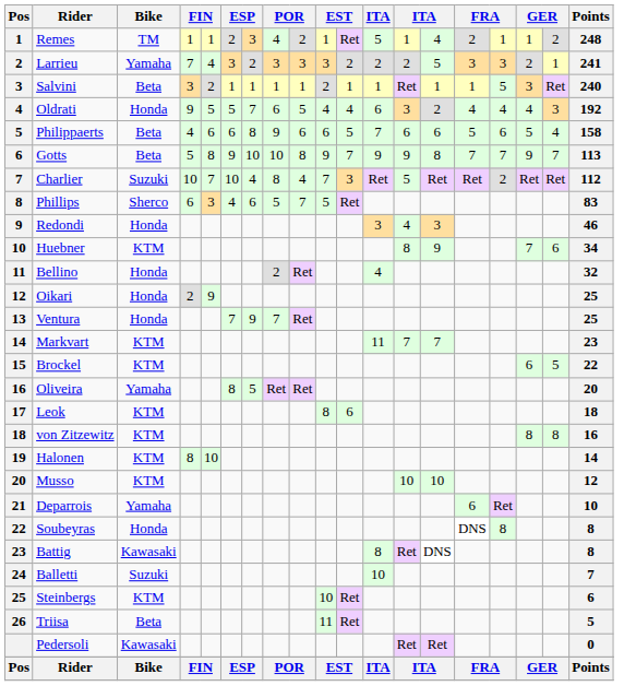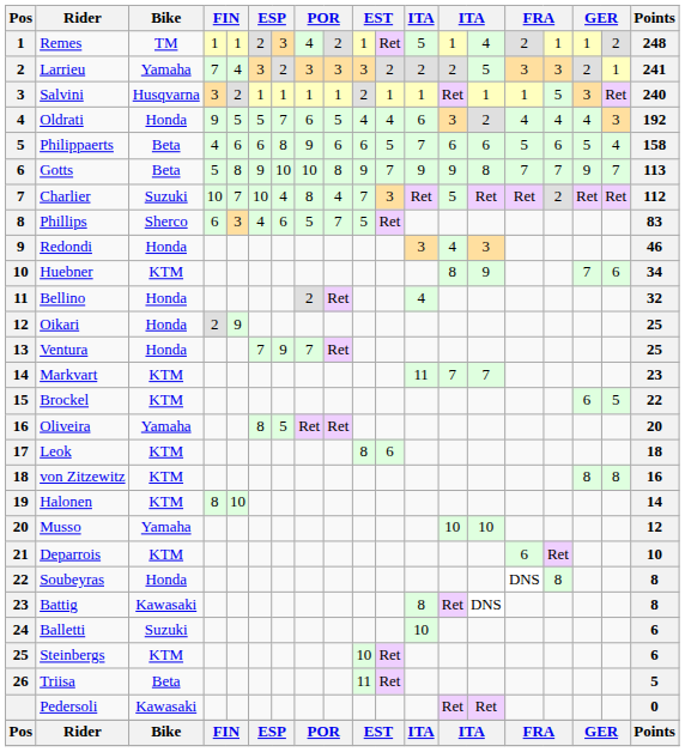Salvini | Bike: Beta -> Husqvarna
Musso | Bike: KTM -> Yamaha
Deparrois | Bike: Yamaha -> KTM
Balletti | Points: 7 -> 6
